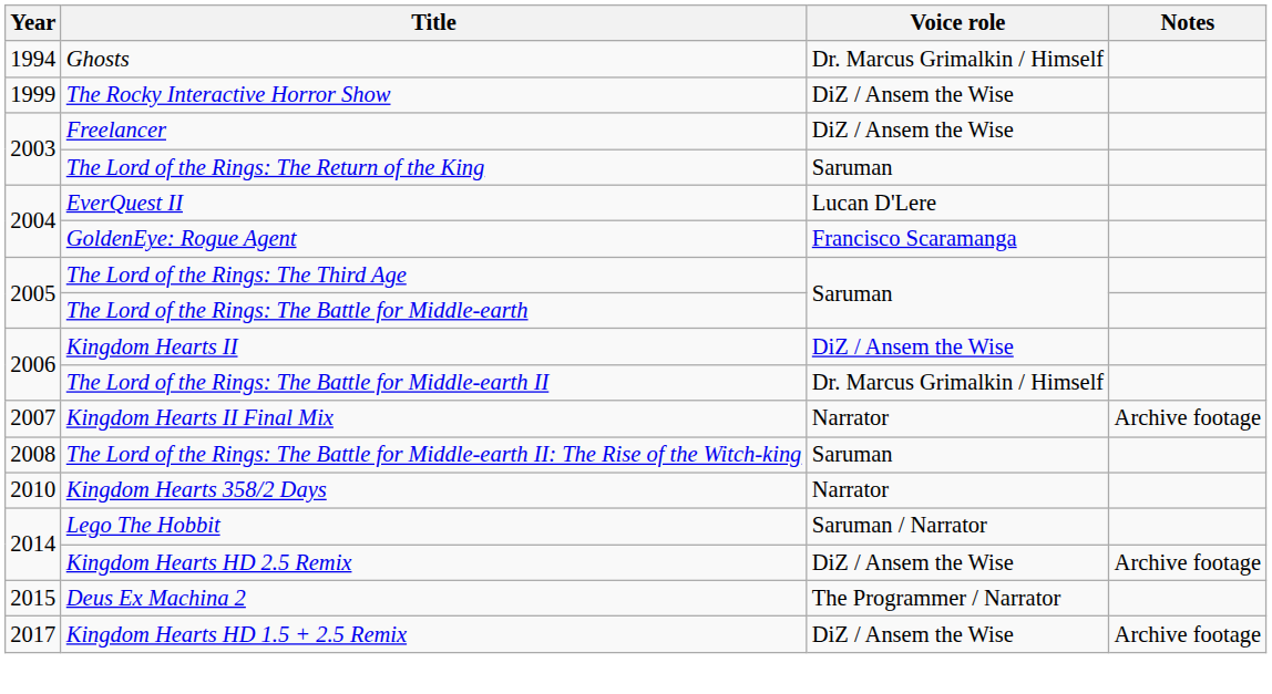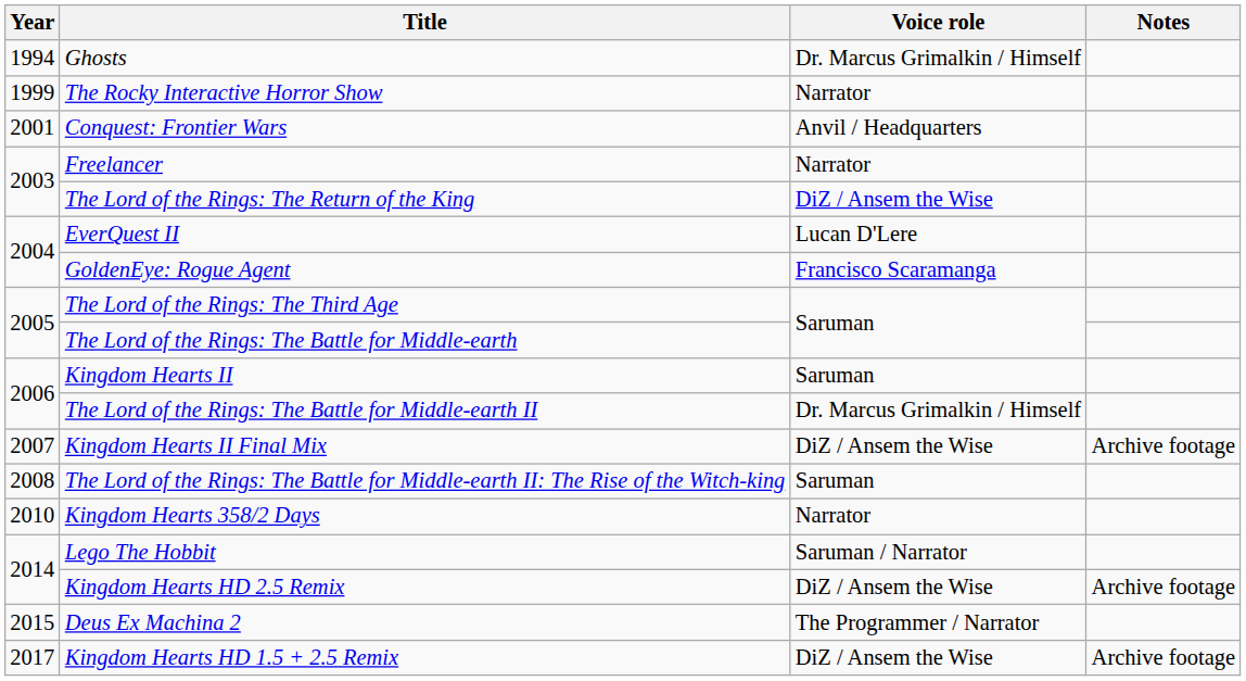The Rocky Interactive Horror Show | Voice role: DiZ / Ansem the Wise -> Narrator
+ row: 2001 | Conquest: Frontier Wars | Anvil / Headquarters
Freelancer | Voice role: DiZ / Ansem the Wise -> Narrator
The Lord of the Rings: The Return of the King | Voice role: Saruman -> DiZ / Ansem the Wise
Kingdom Hearts II | Voice role: DiZ / Ansem the Wise -> Saruman
Kingdom Hearts II Final Mix | Voice role: Narrator -> DiZ / Ansem the Wise
